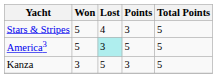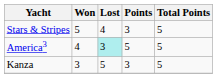America3 | Won: 5 -> 4
